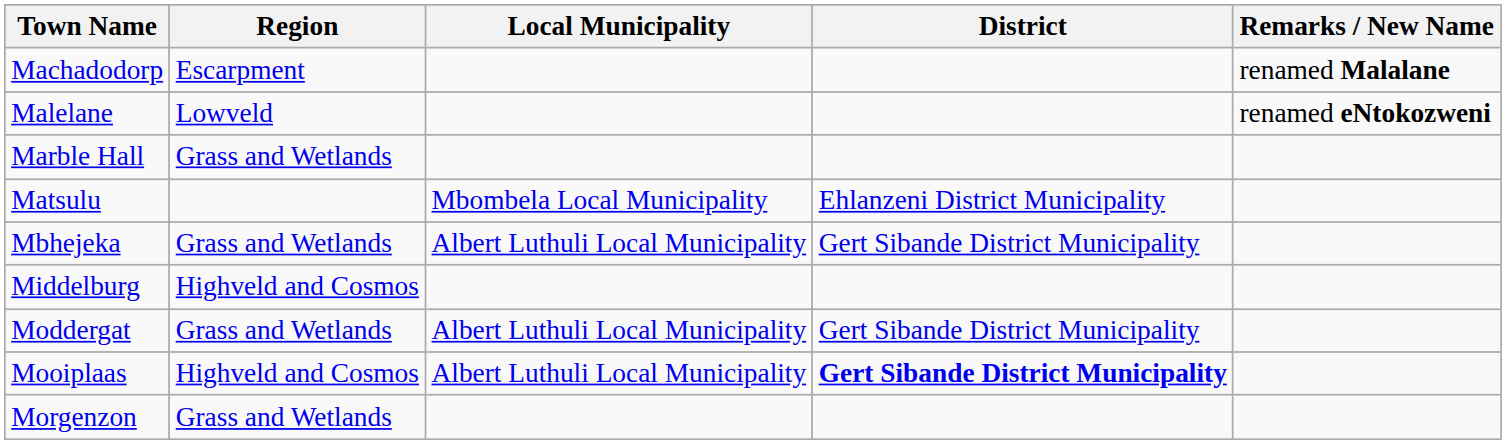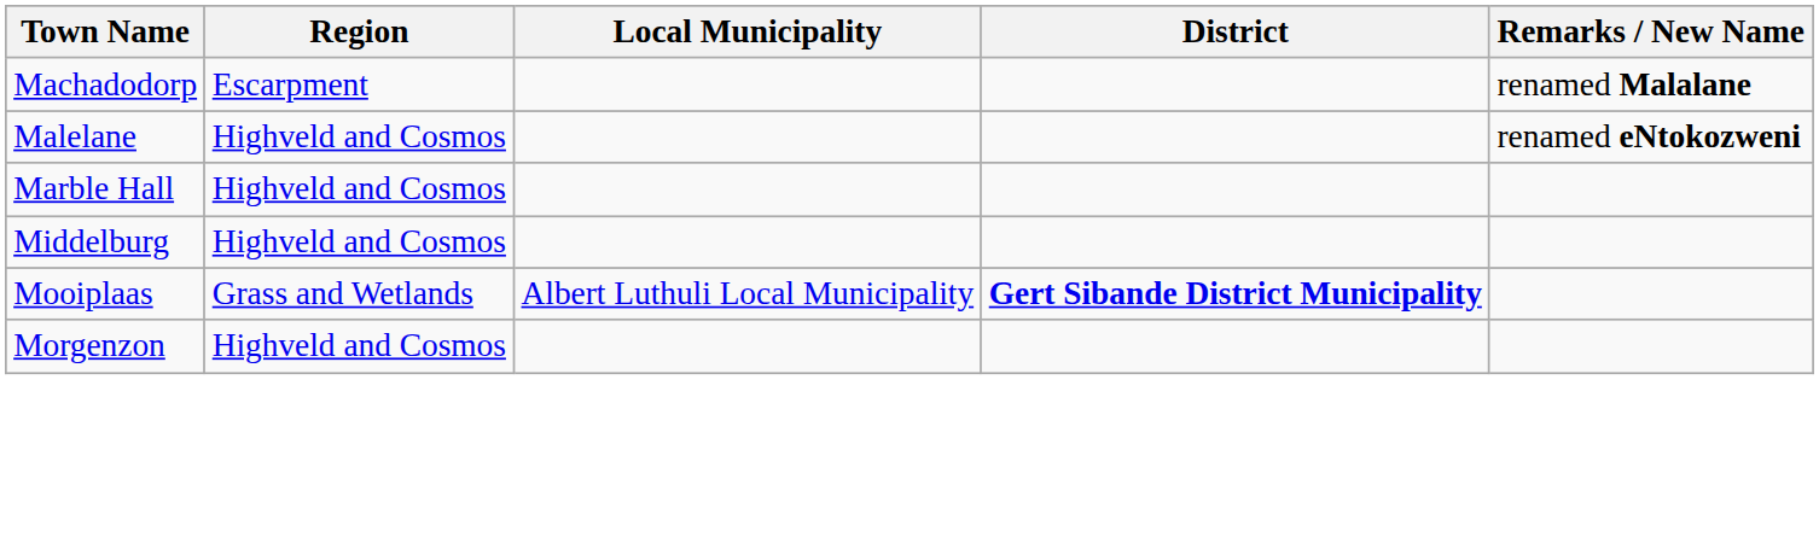Malelane | Region: Lowveld -> Highveld and Cosmos
Marble Hall | Region: Grass and Wetlands -> Highveld and Cosmos
- row: Matsulu | Mbombela Local Municipality | Ehlanzeni District Municipality
- row: Mbhejeka | Grass and Wetlands | Albert Luthuli Local Municipality | Gert Sibande District Municipality
- row: Moddergat | Grass and Wetlands | Albert Luthuli Local Municipality | Gert Sibande District Municipality
Mooiplaas | Region: Highveld and Cosmos -> Grass and Wetlands
Morgenzon | Region: Grass and Wetlands -> Highveld and Cosmos
